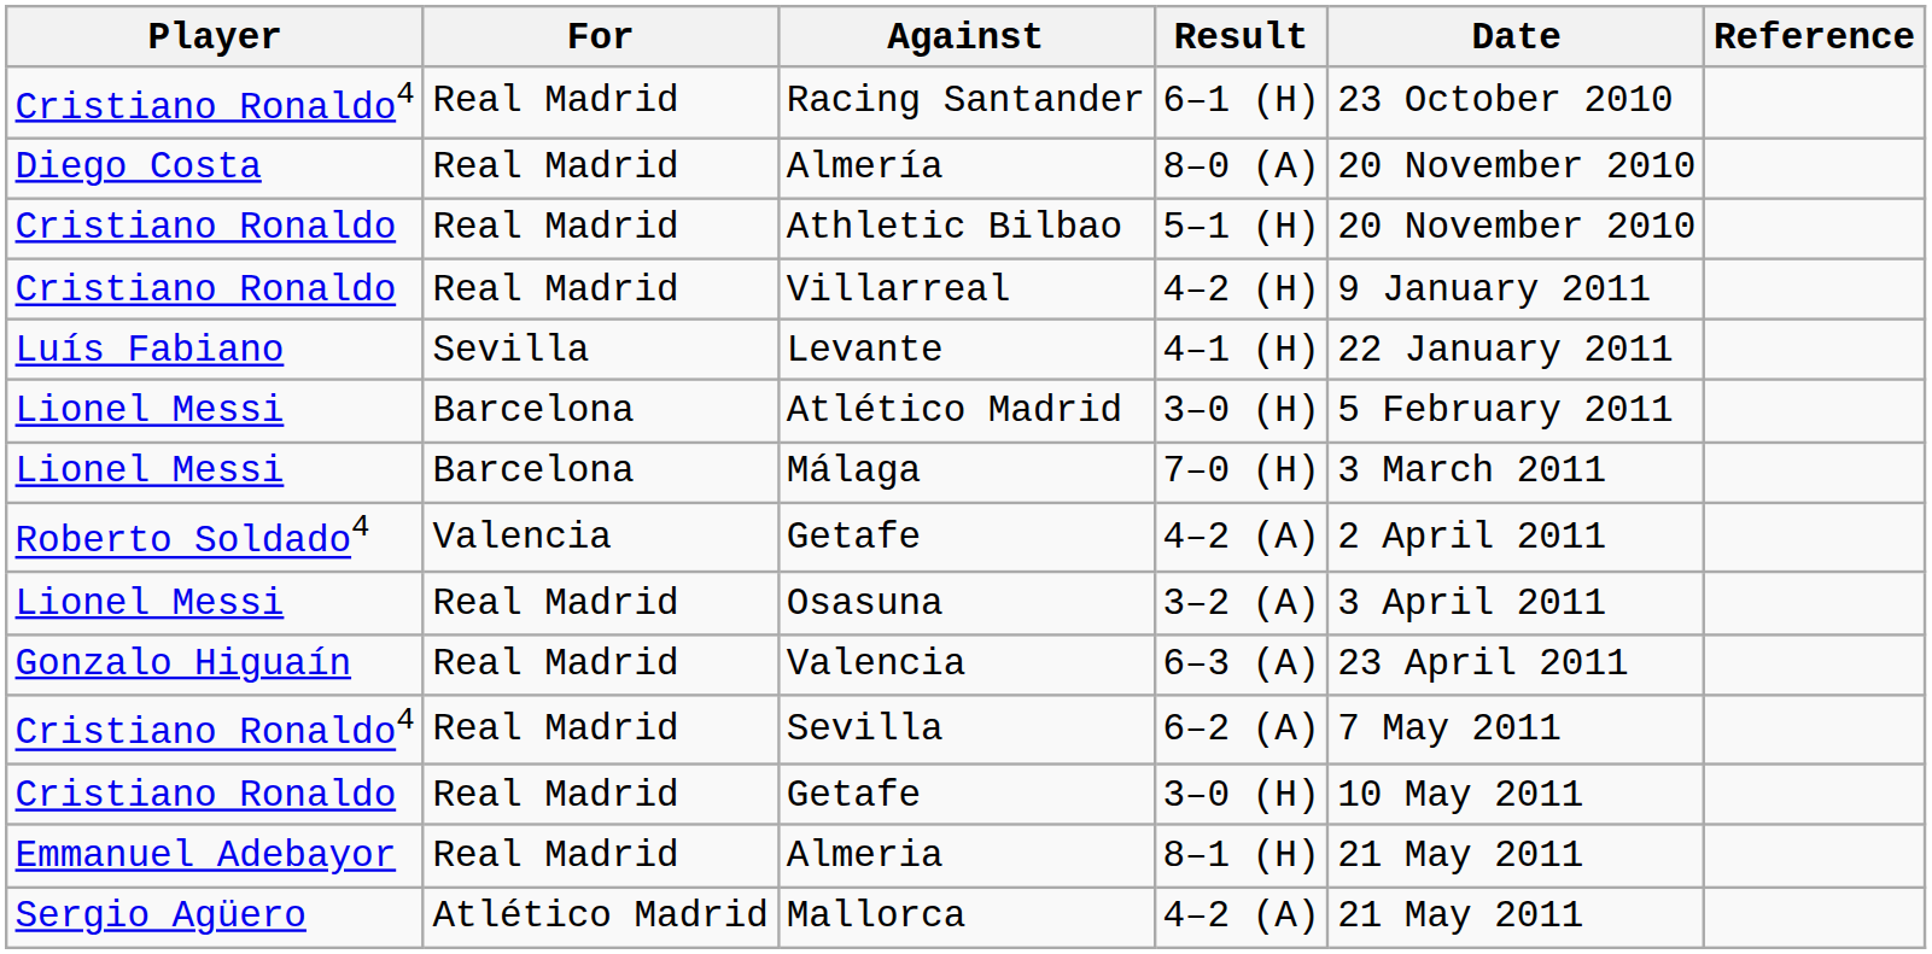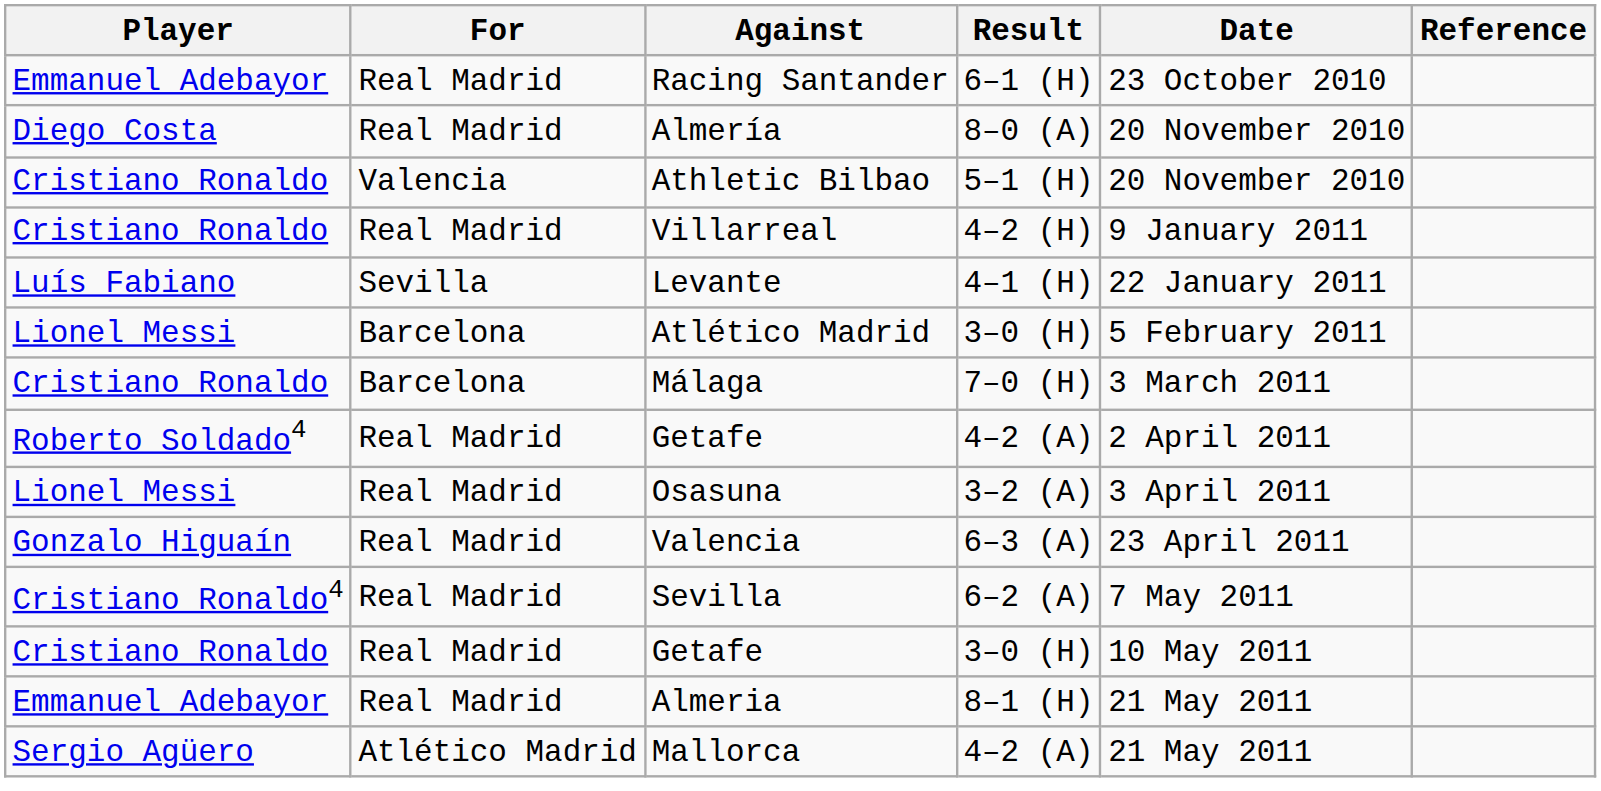Racing Santander | Player: Cristiano Ronaldo4 -> Emmanuel Adebayor
Athletic Bilbao | For: Real Madrid -> Valencia
Málaga | Player: Lionel Messi -> Cristiano Ronaldo
Getafe / 4–2 (A) | For: Valencia -> Real Madrid
